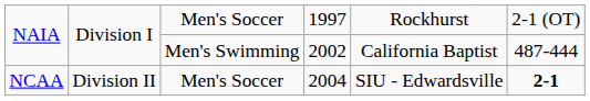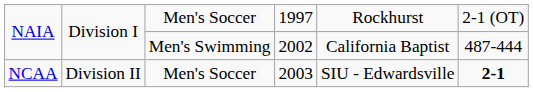NCAA | column 4: 2004 -> 2003
